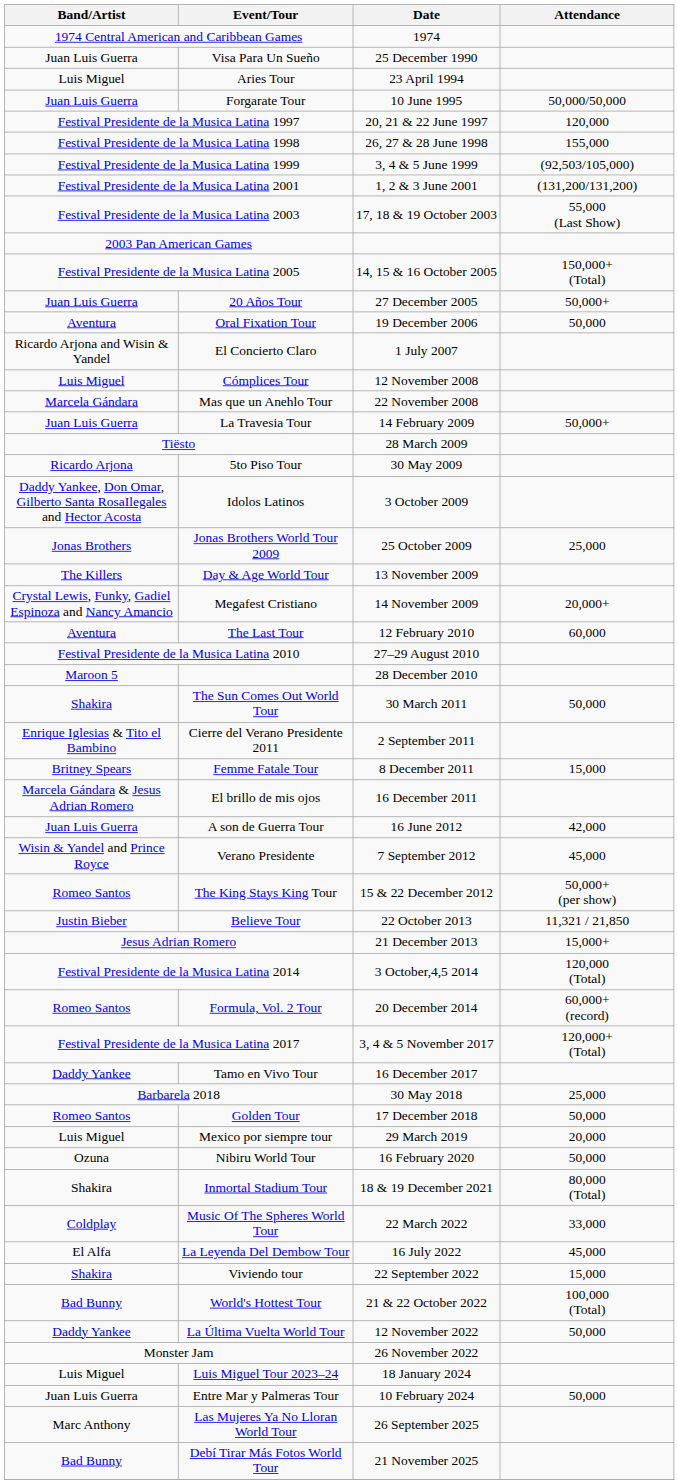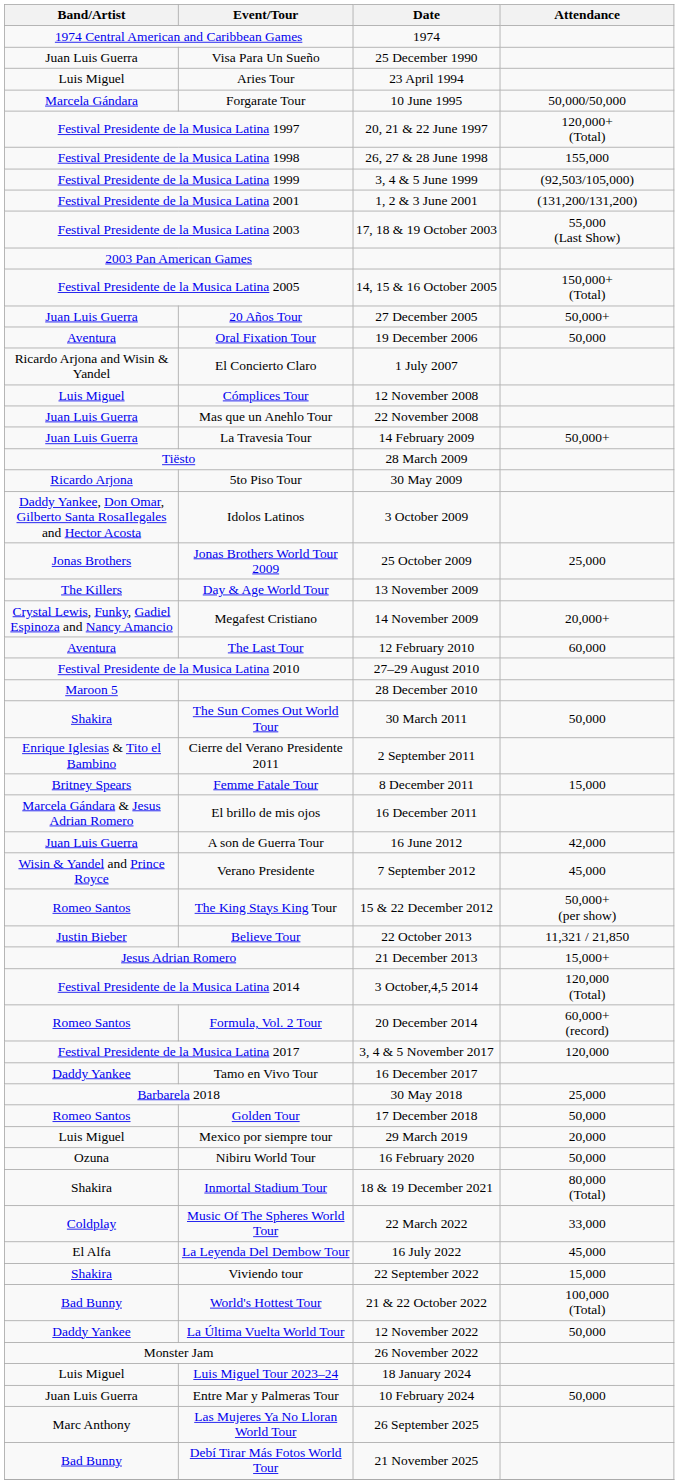Forgarate Tour | Band/Artist: Juan Luis Guerra -> Marcela Gándara
Festival Presidente de la Musica Latina 1997 | Attendance: 120,000 -> 120,000+ (Total)
Mas que un Anehlo Tour | Band/Artist: Marcela Gándara -> Juan Luis Guerra
Festival Presidente de la Musica Latina 2017 | Attendance: 120,000+ (Total) -> 120,000
